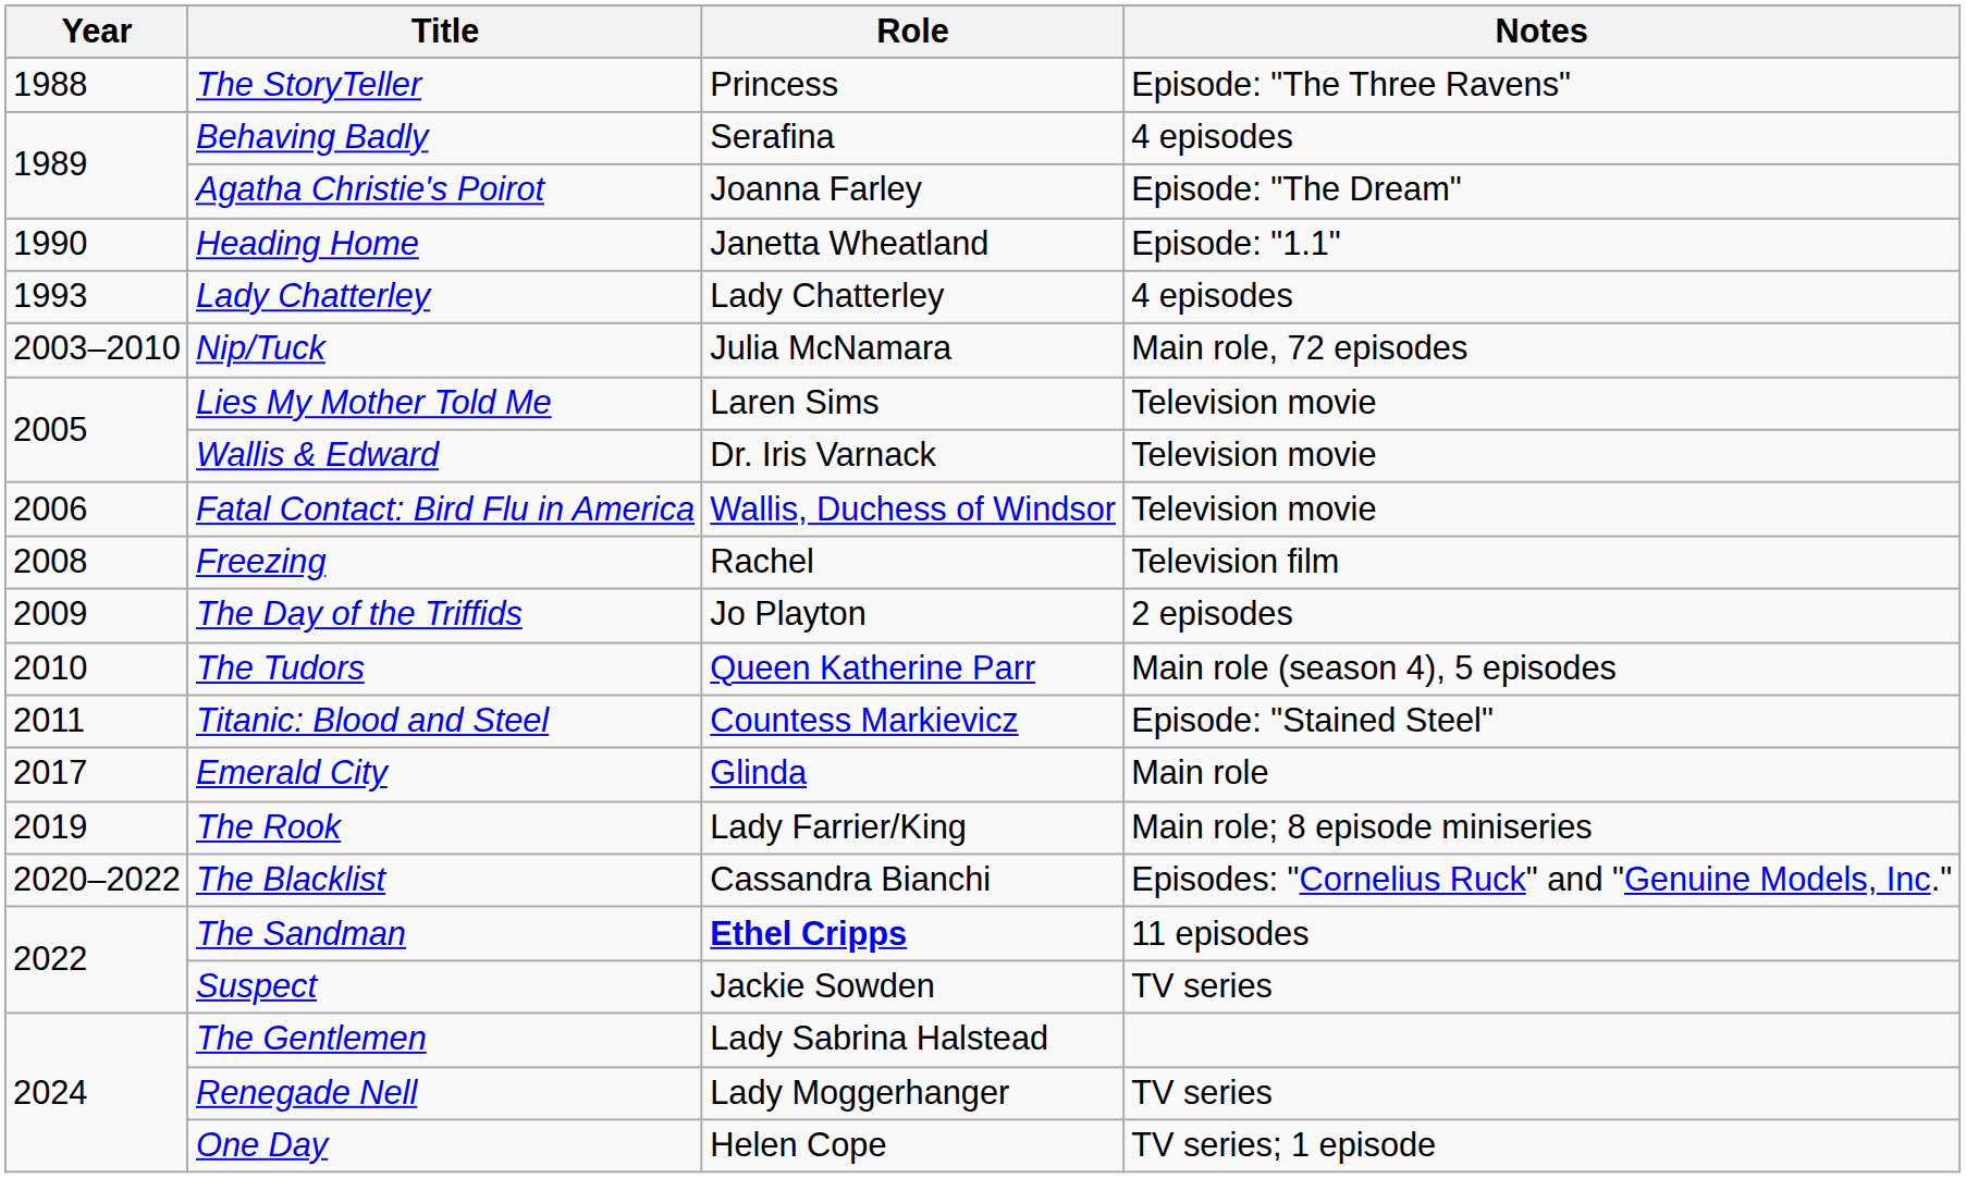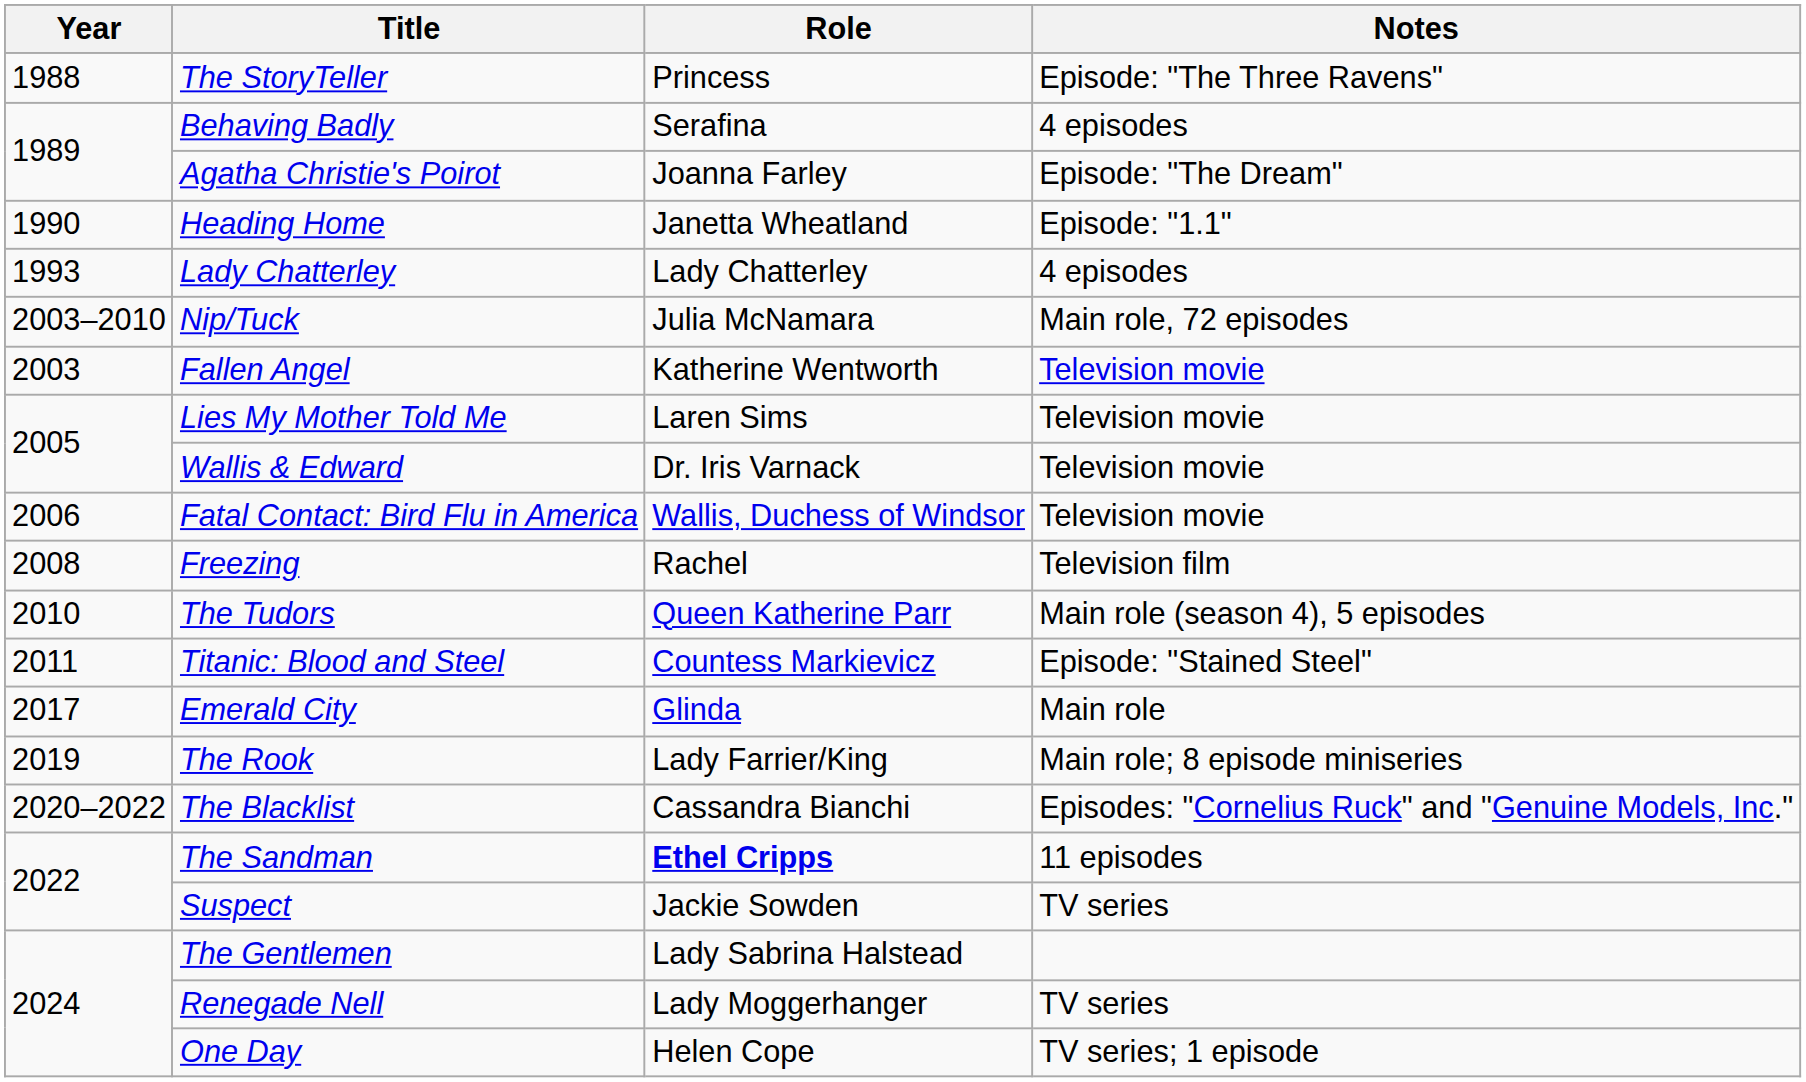+ row: 2003 | Fallen Angel | Katherine Wentworth | Television movie
- row: 2009 | The Day of the Triffids | Jo Playton | 2 episodes
